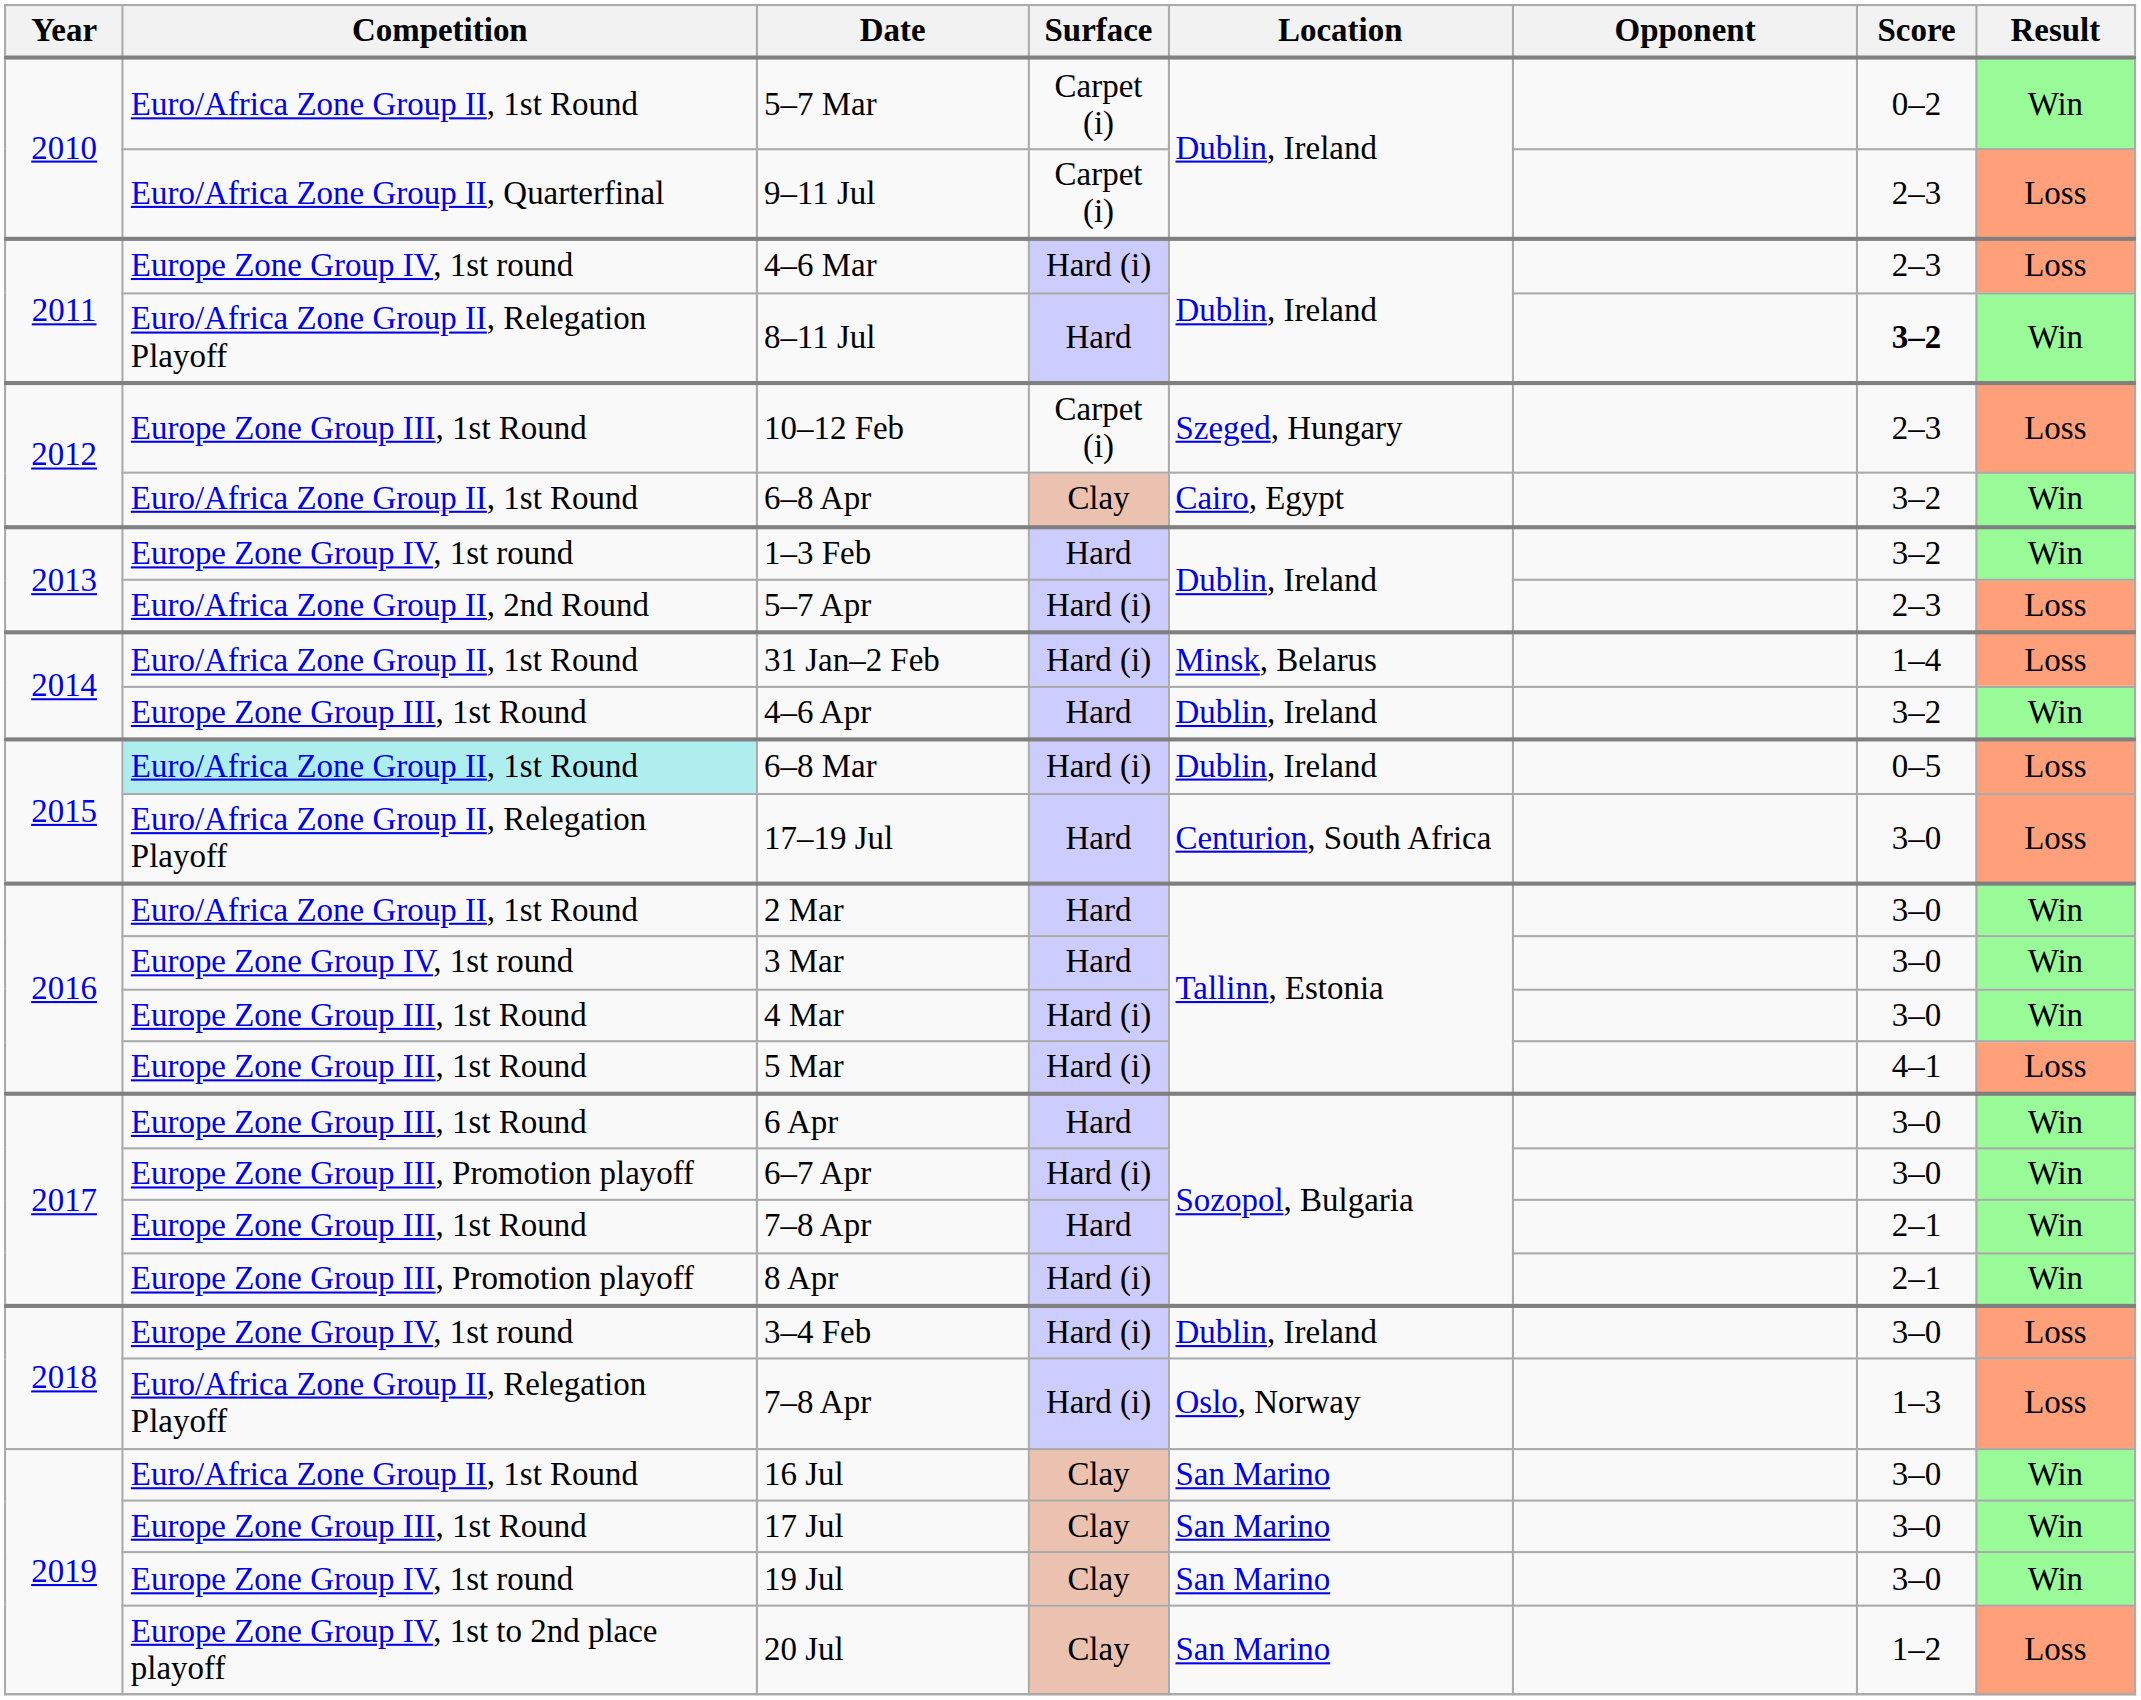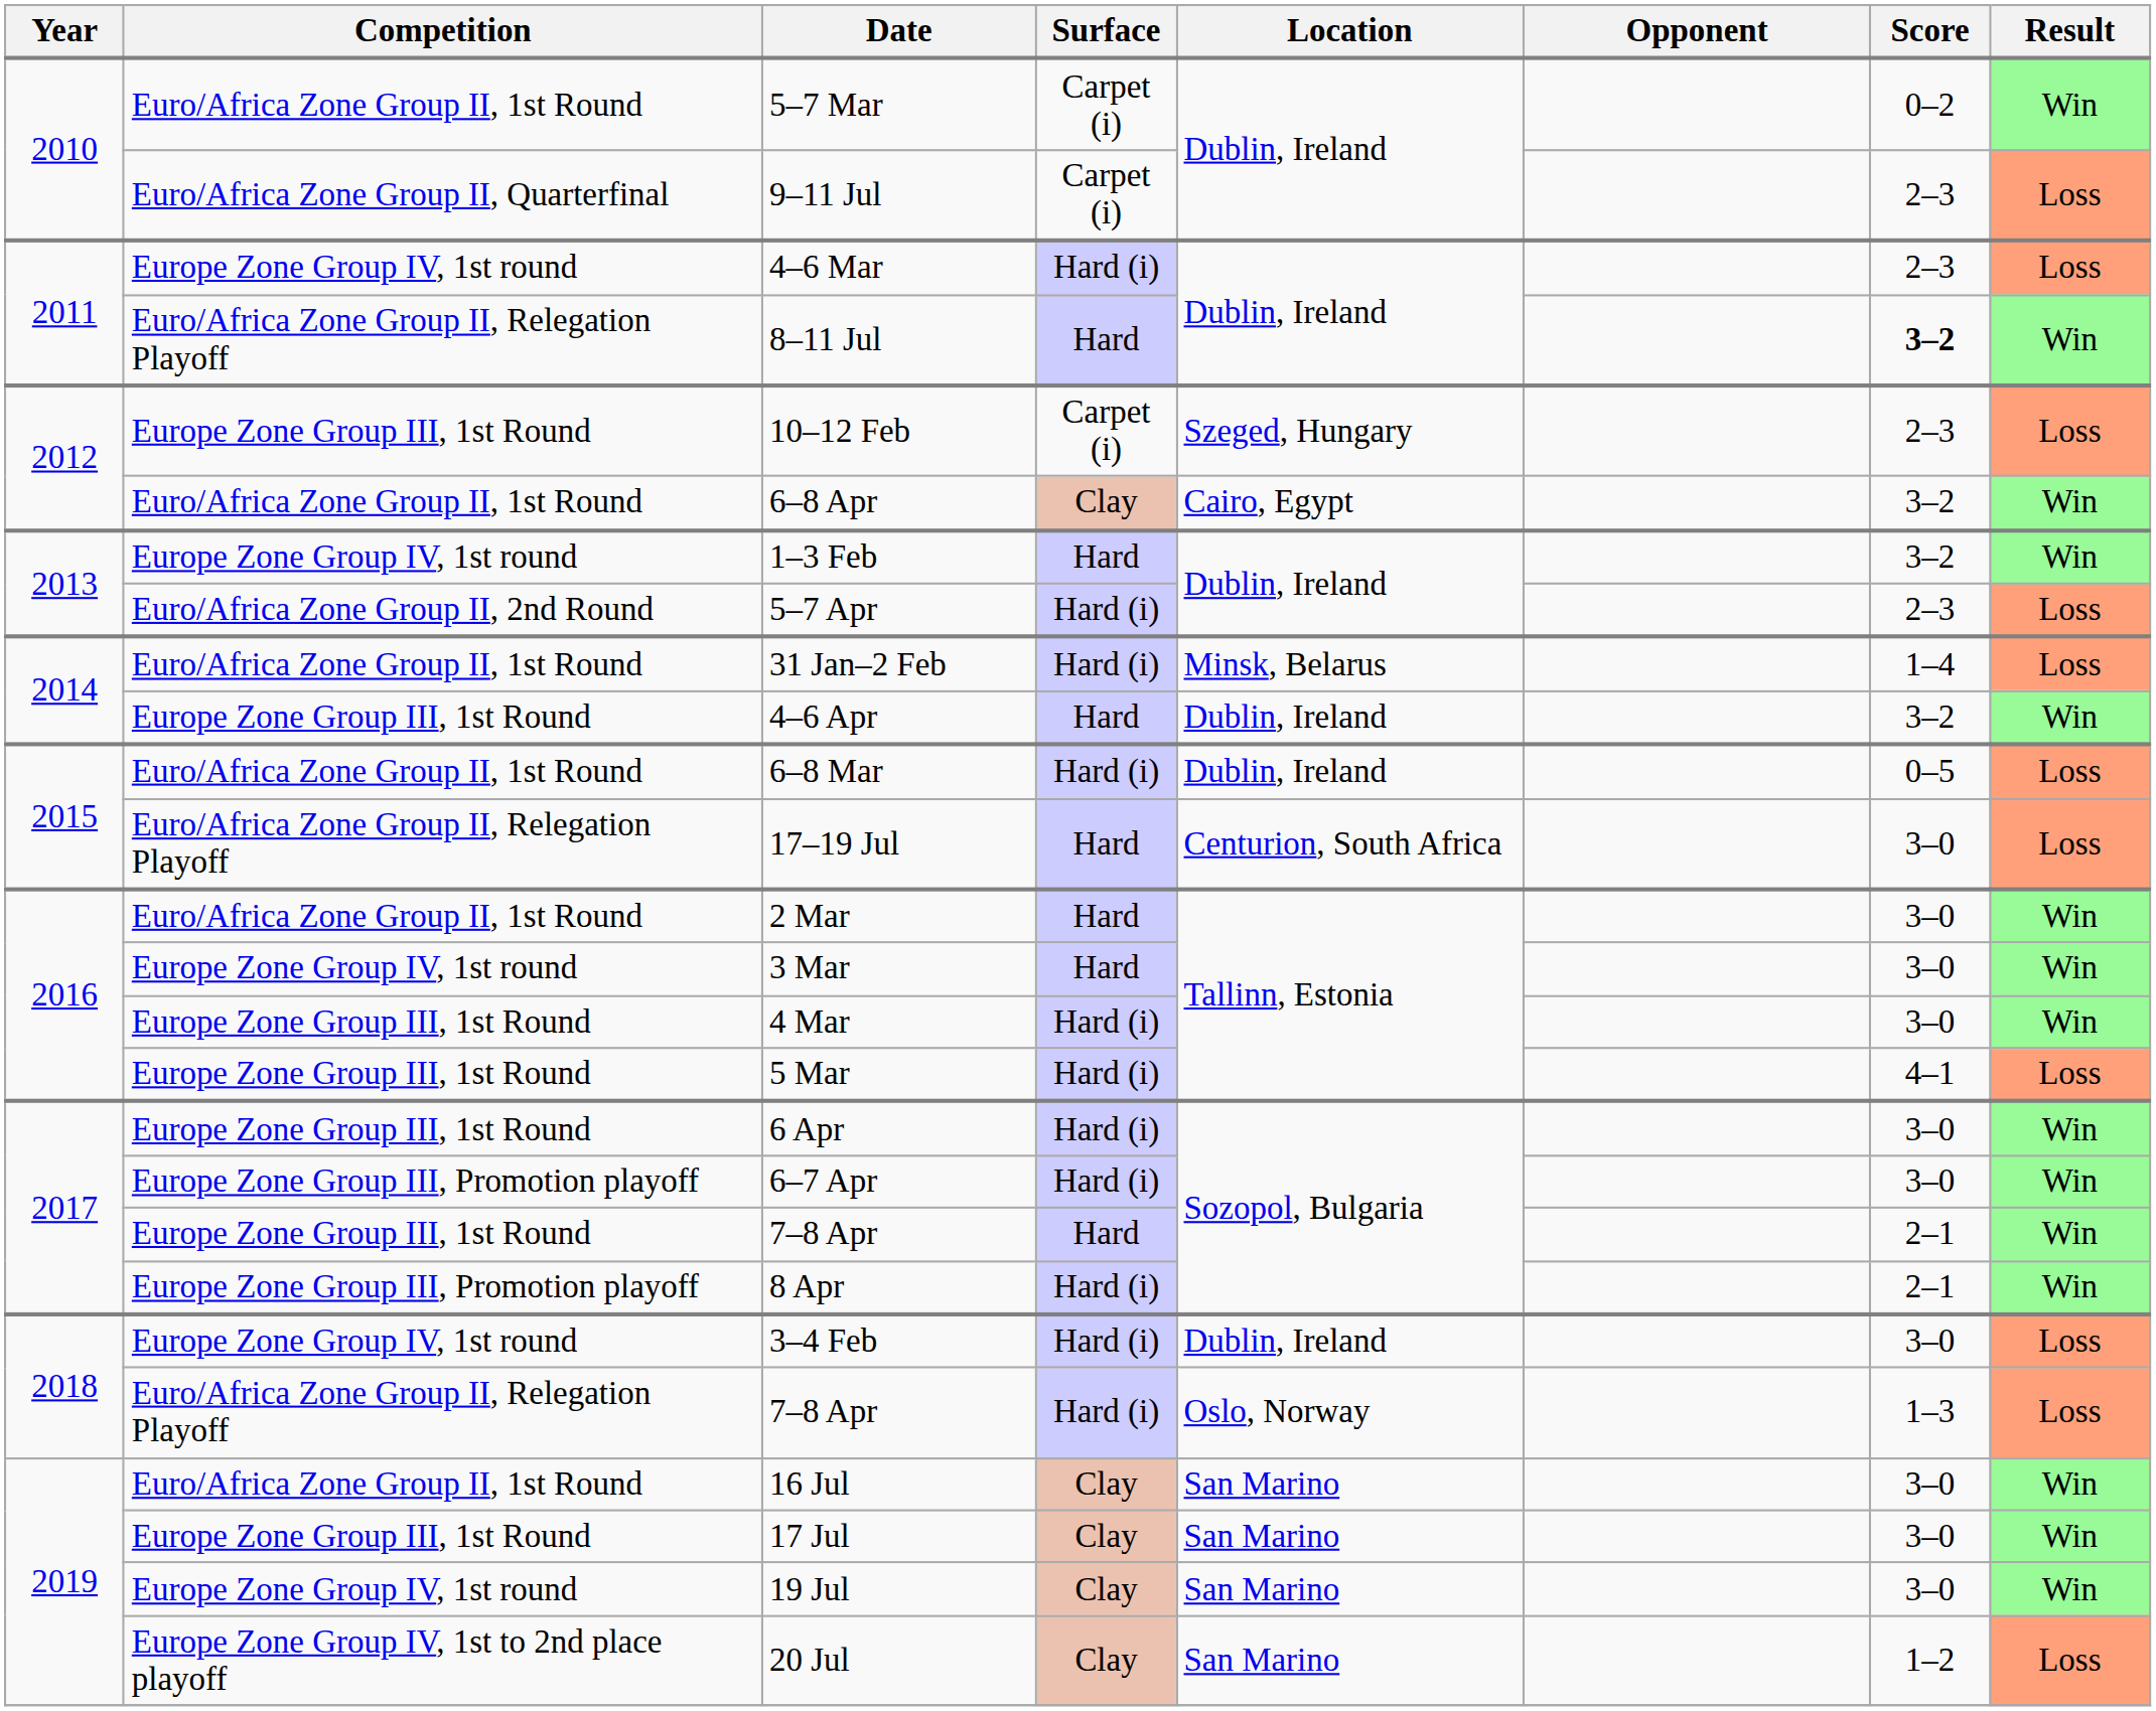6–8 Mar | Competition: paleturquoise background -> no background
6 Apr | Surface: Hard -> Hard (i)
